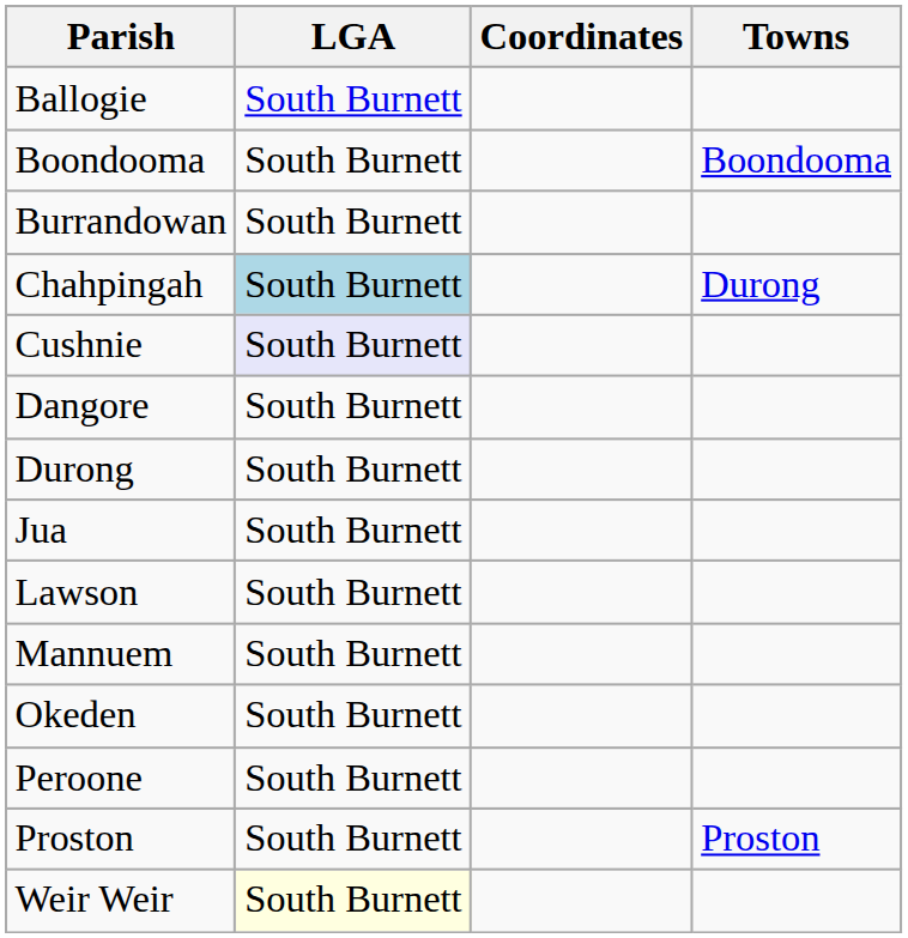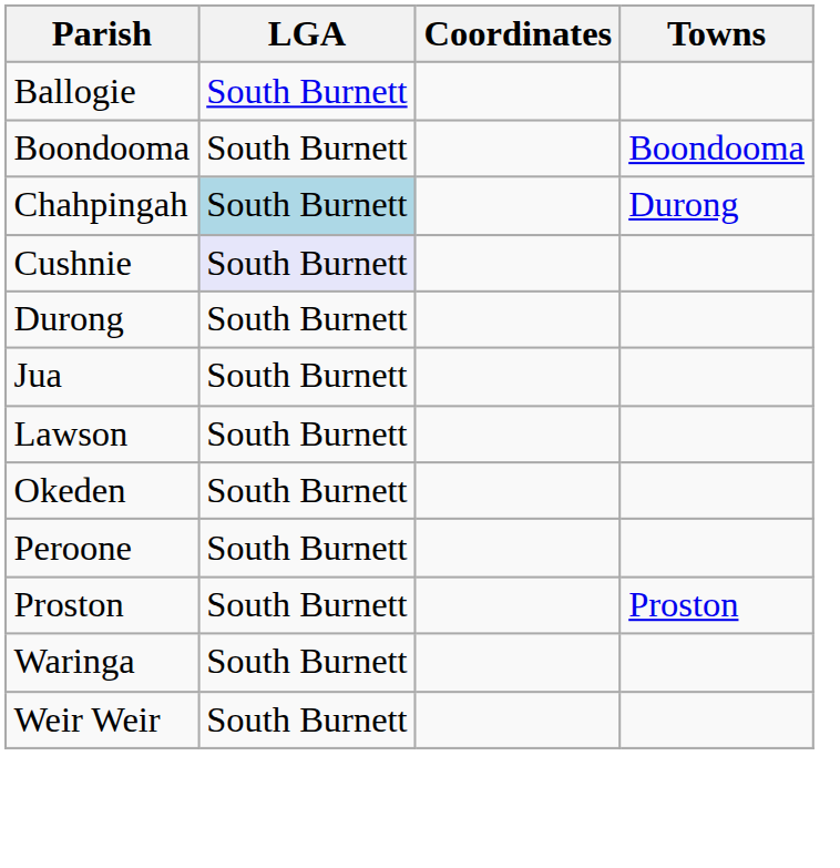- row: Burrandowan | South Burnett
- row: Dangore | South Burnett
- row: Mannuem | South Burnett
+ row: Waringa | South Burnett
Weir Weir | LGA: lightyellow background -> no background
